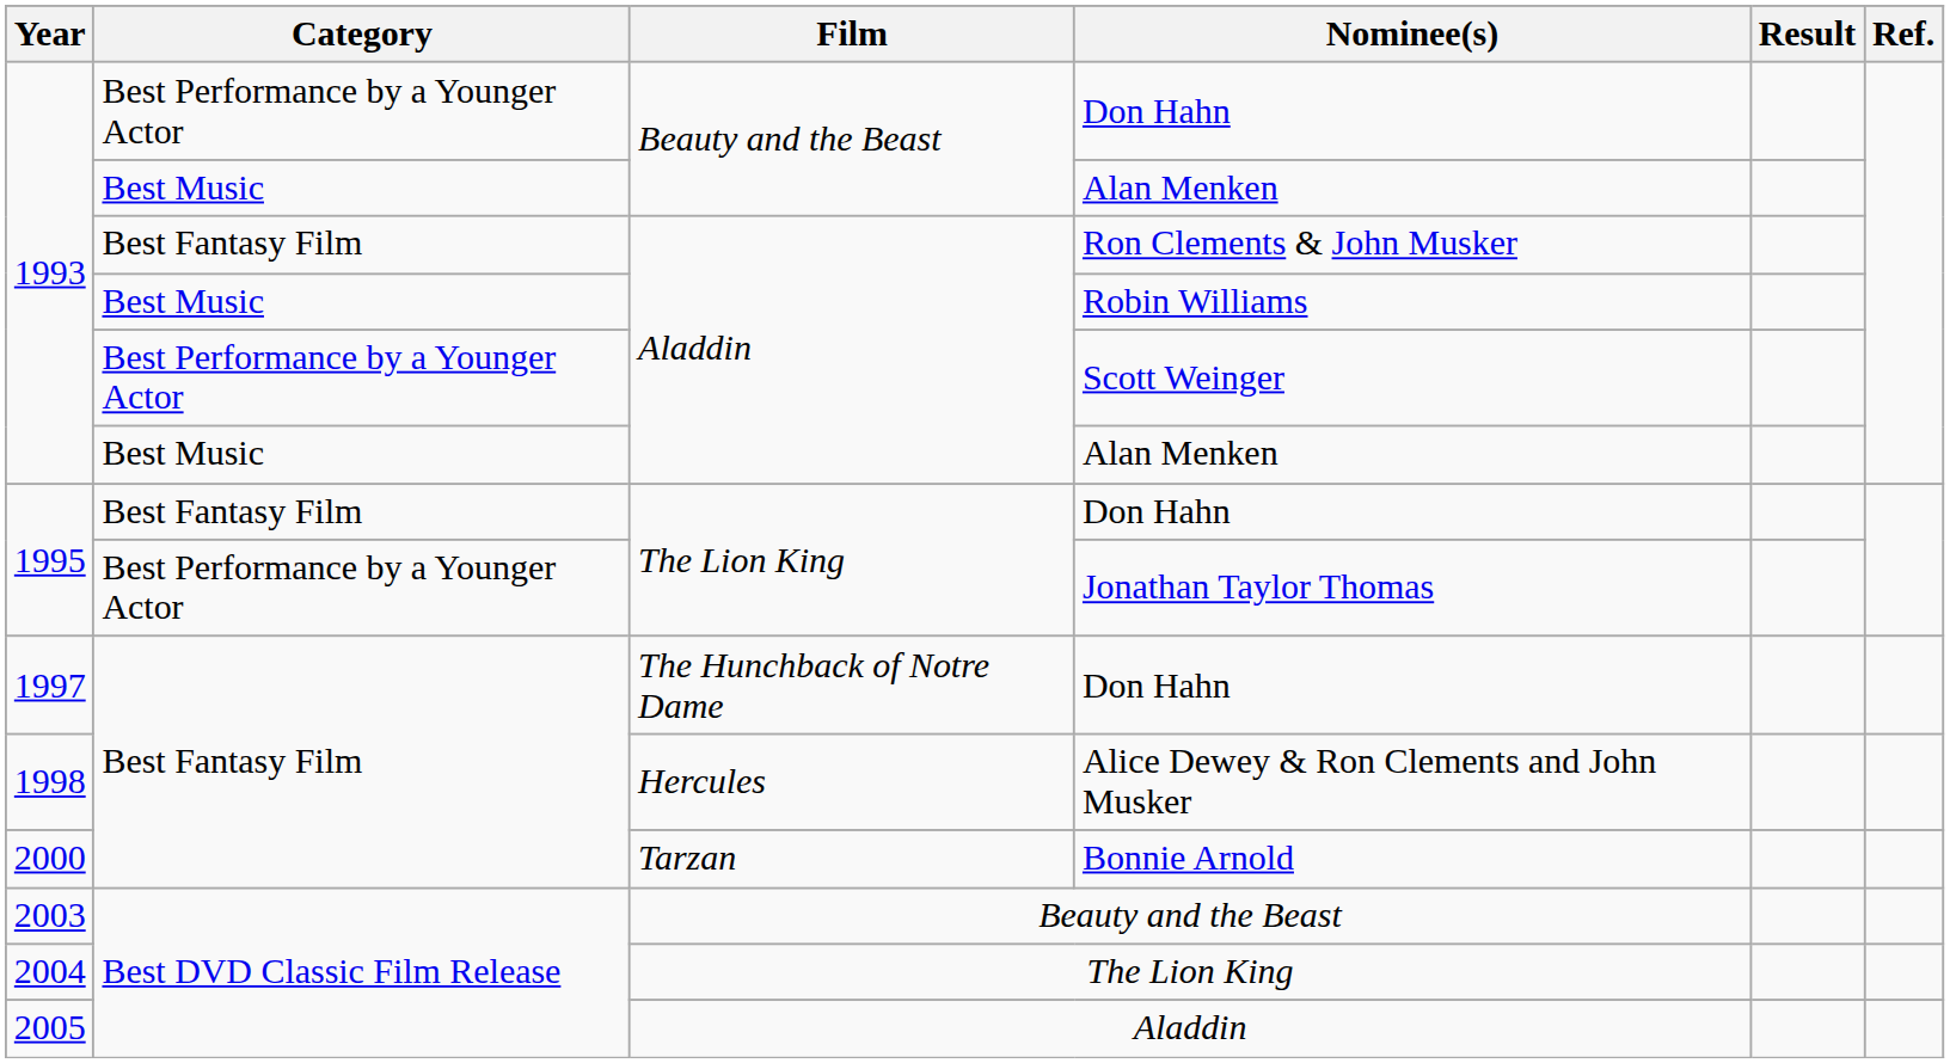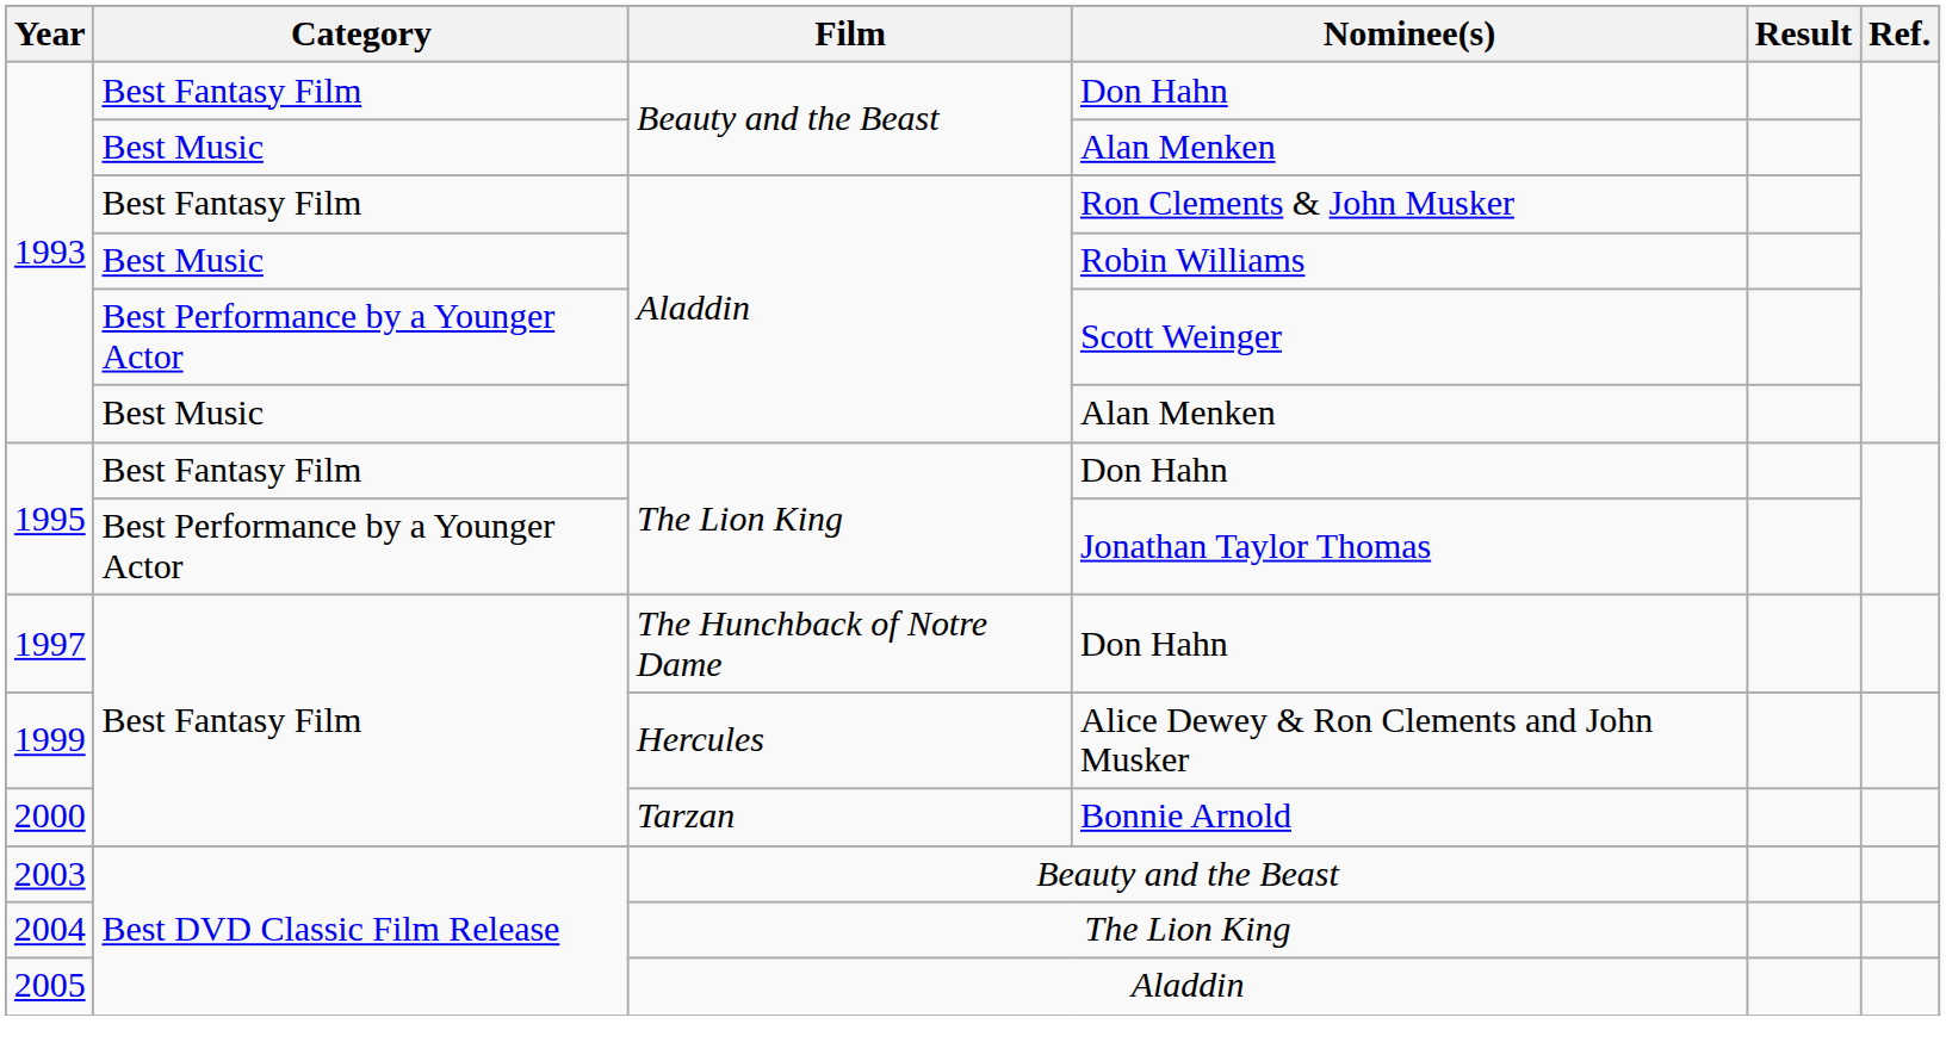Beauty and the Beast / Don Hahn | Category: Best Performance by a Younger Actor -> Best Fantasy Film
Alice Dewey & Ron Clements and John Musker | Year: 1998 -> 1999
